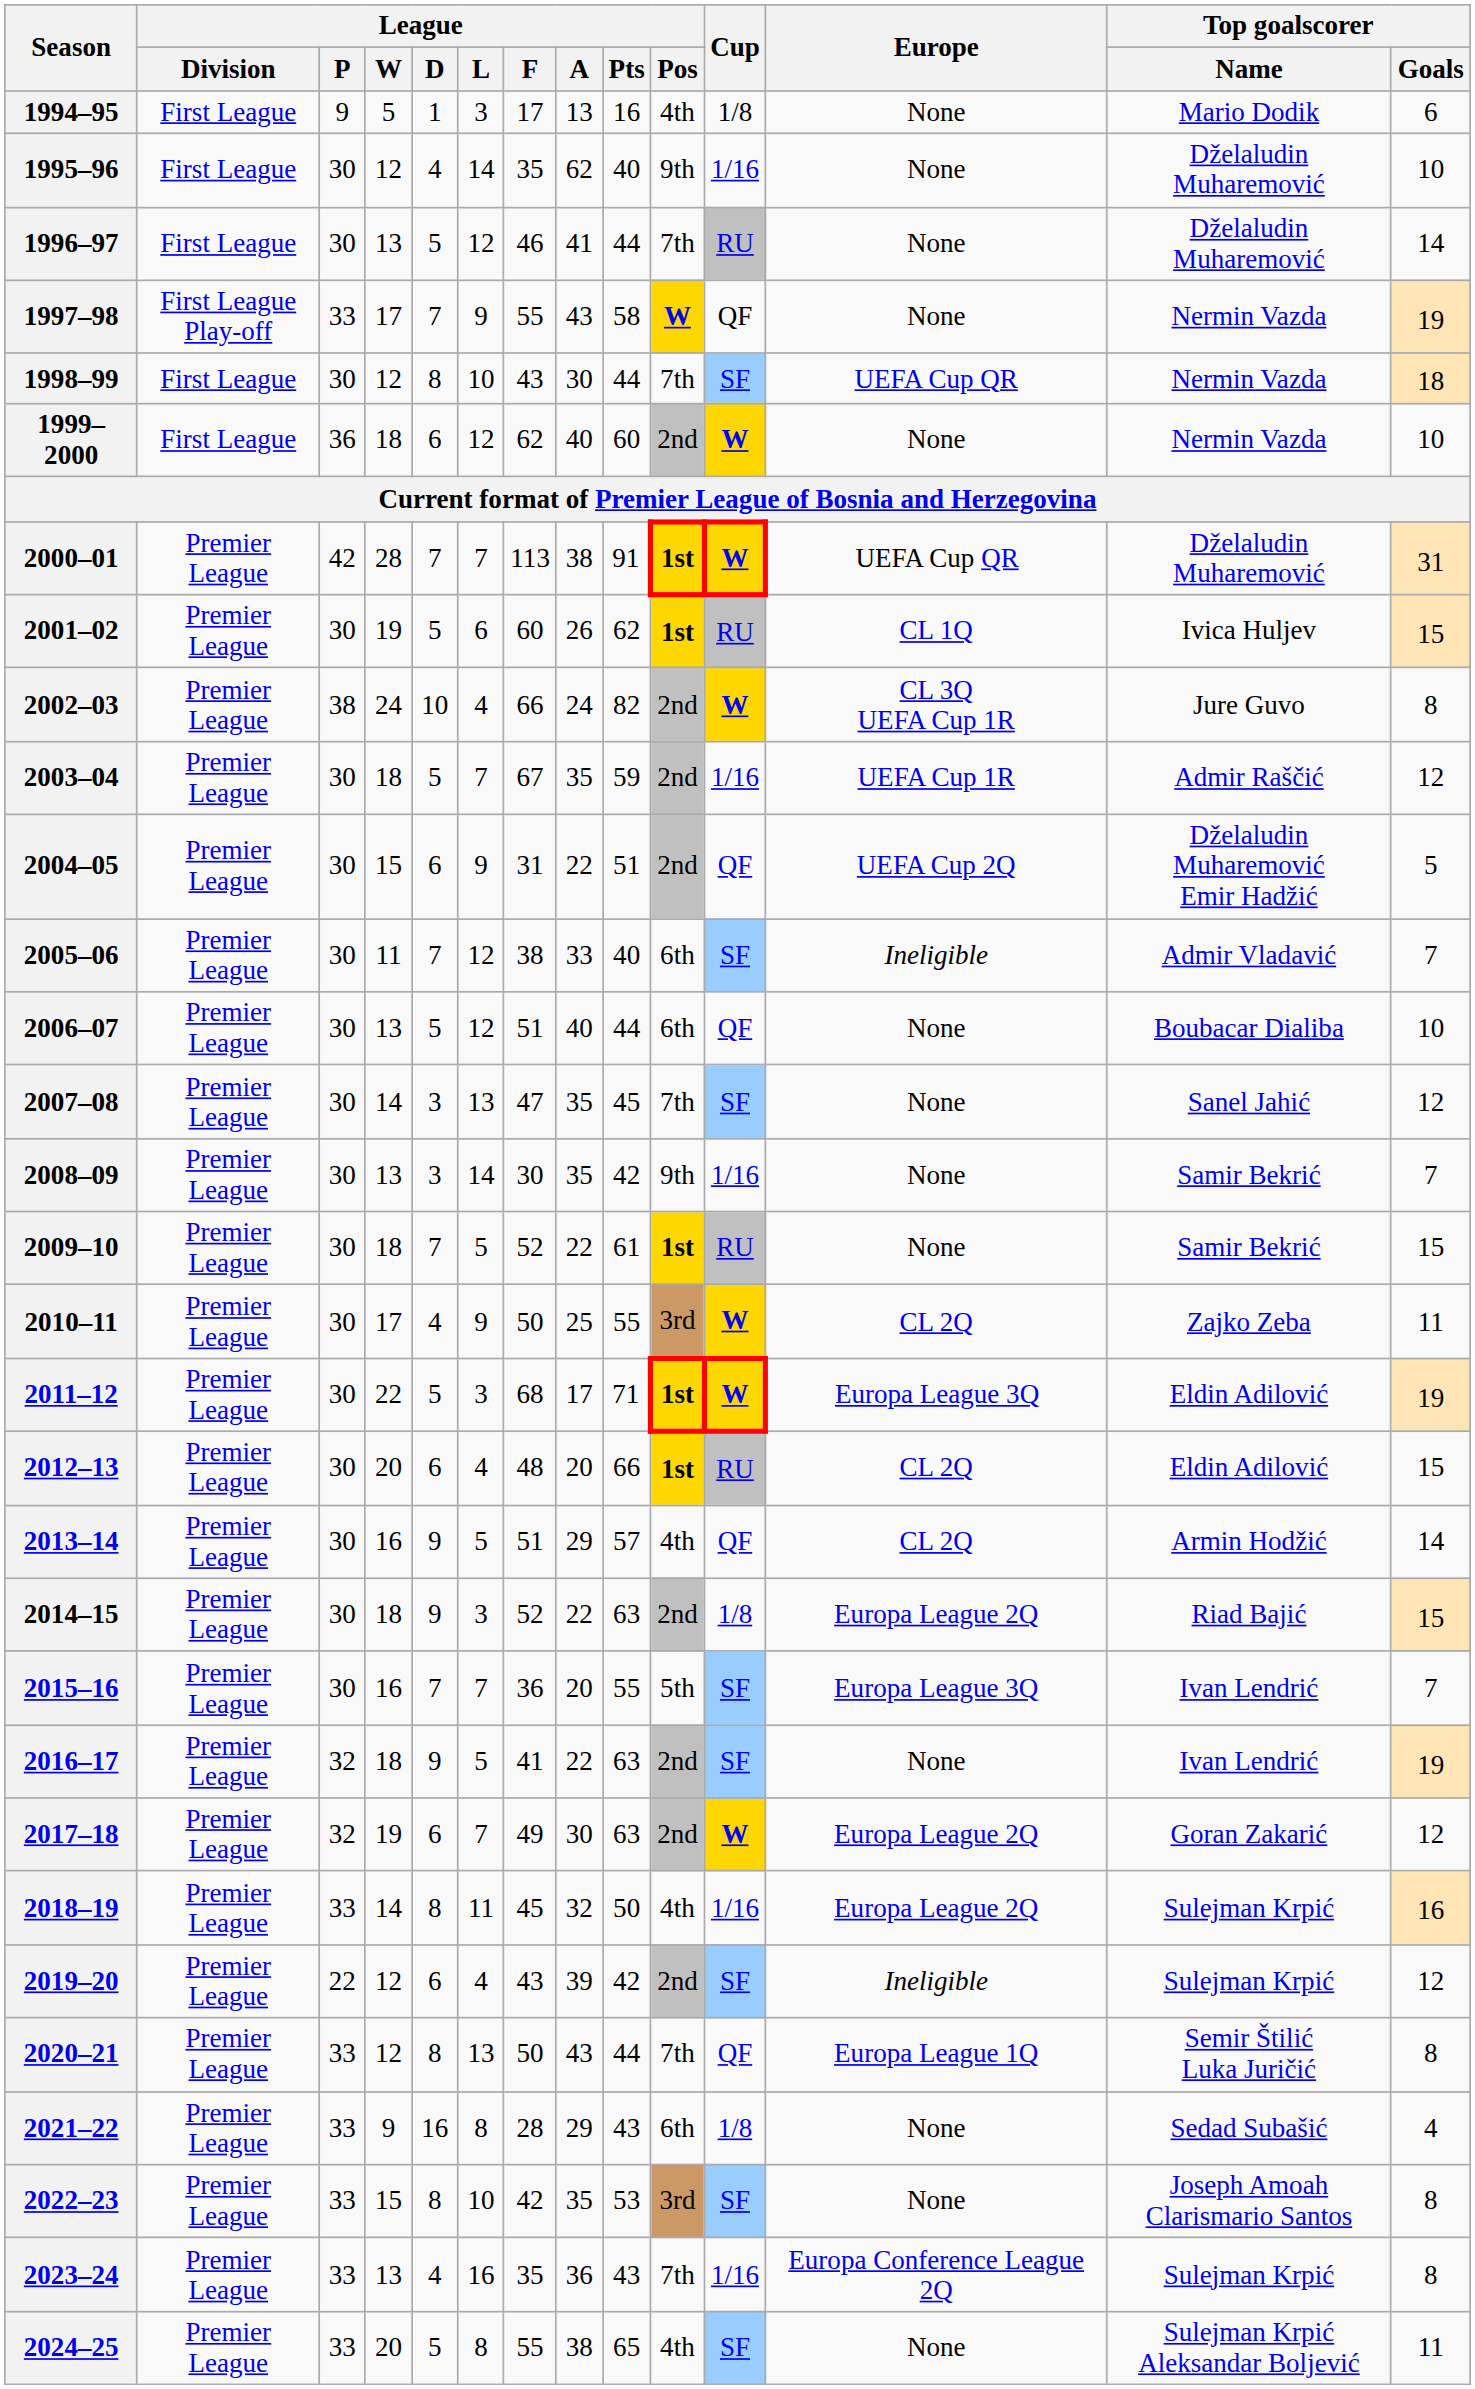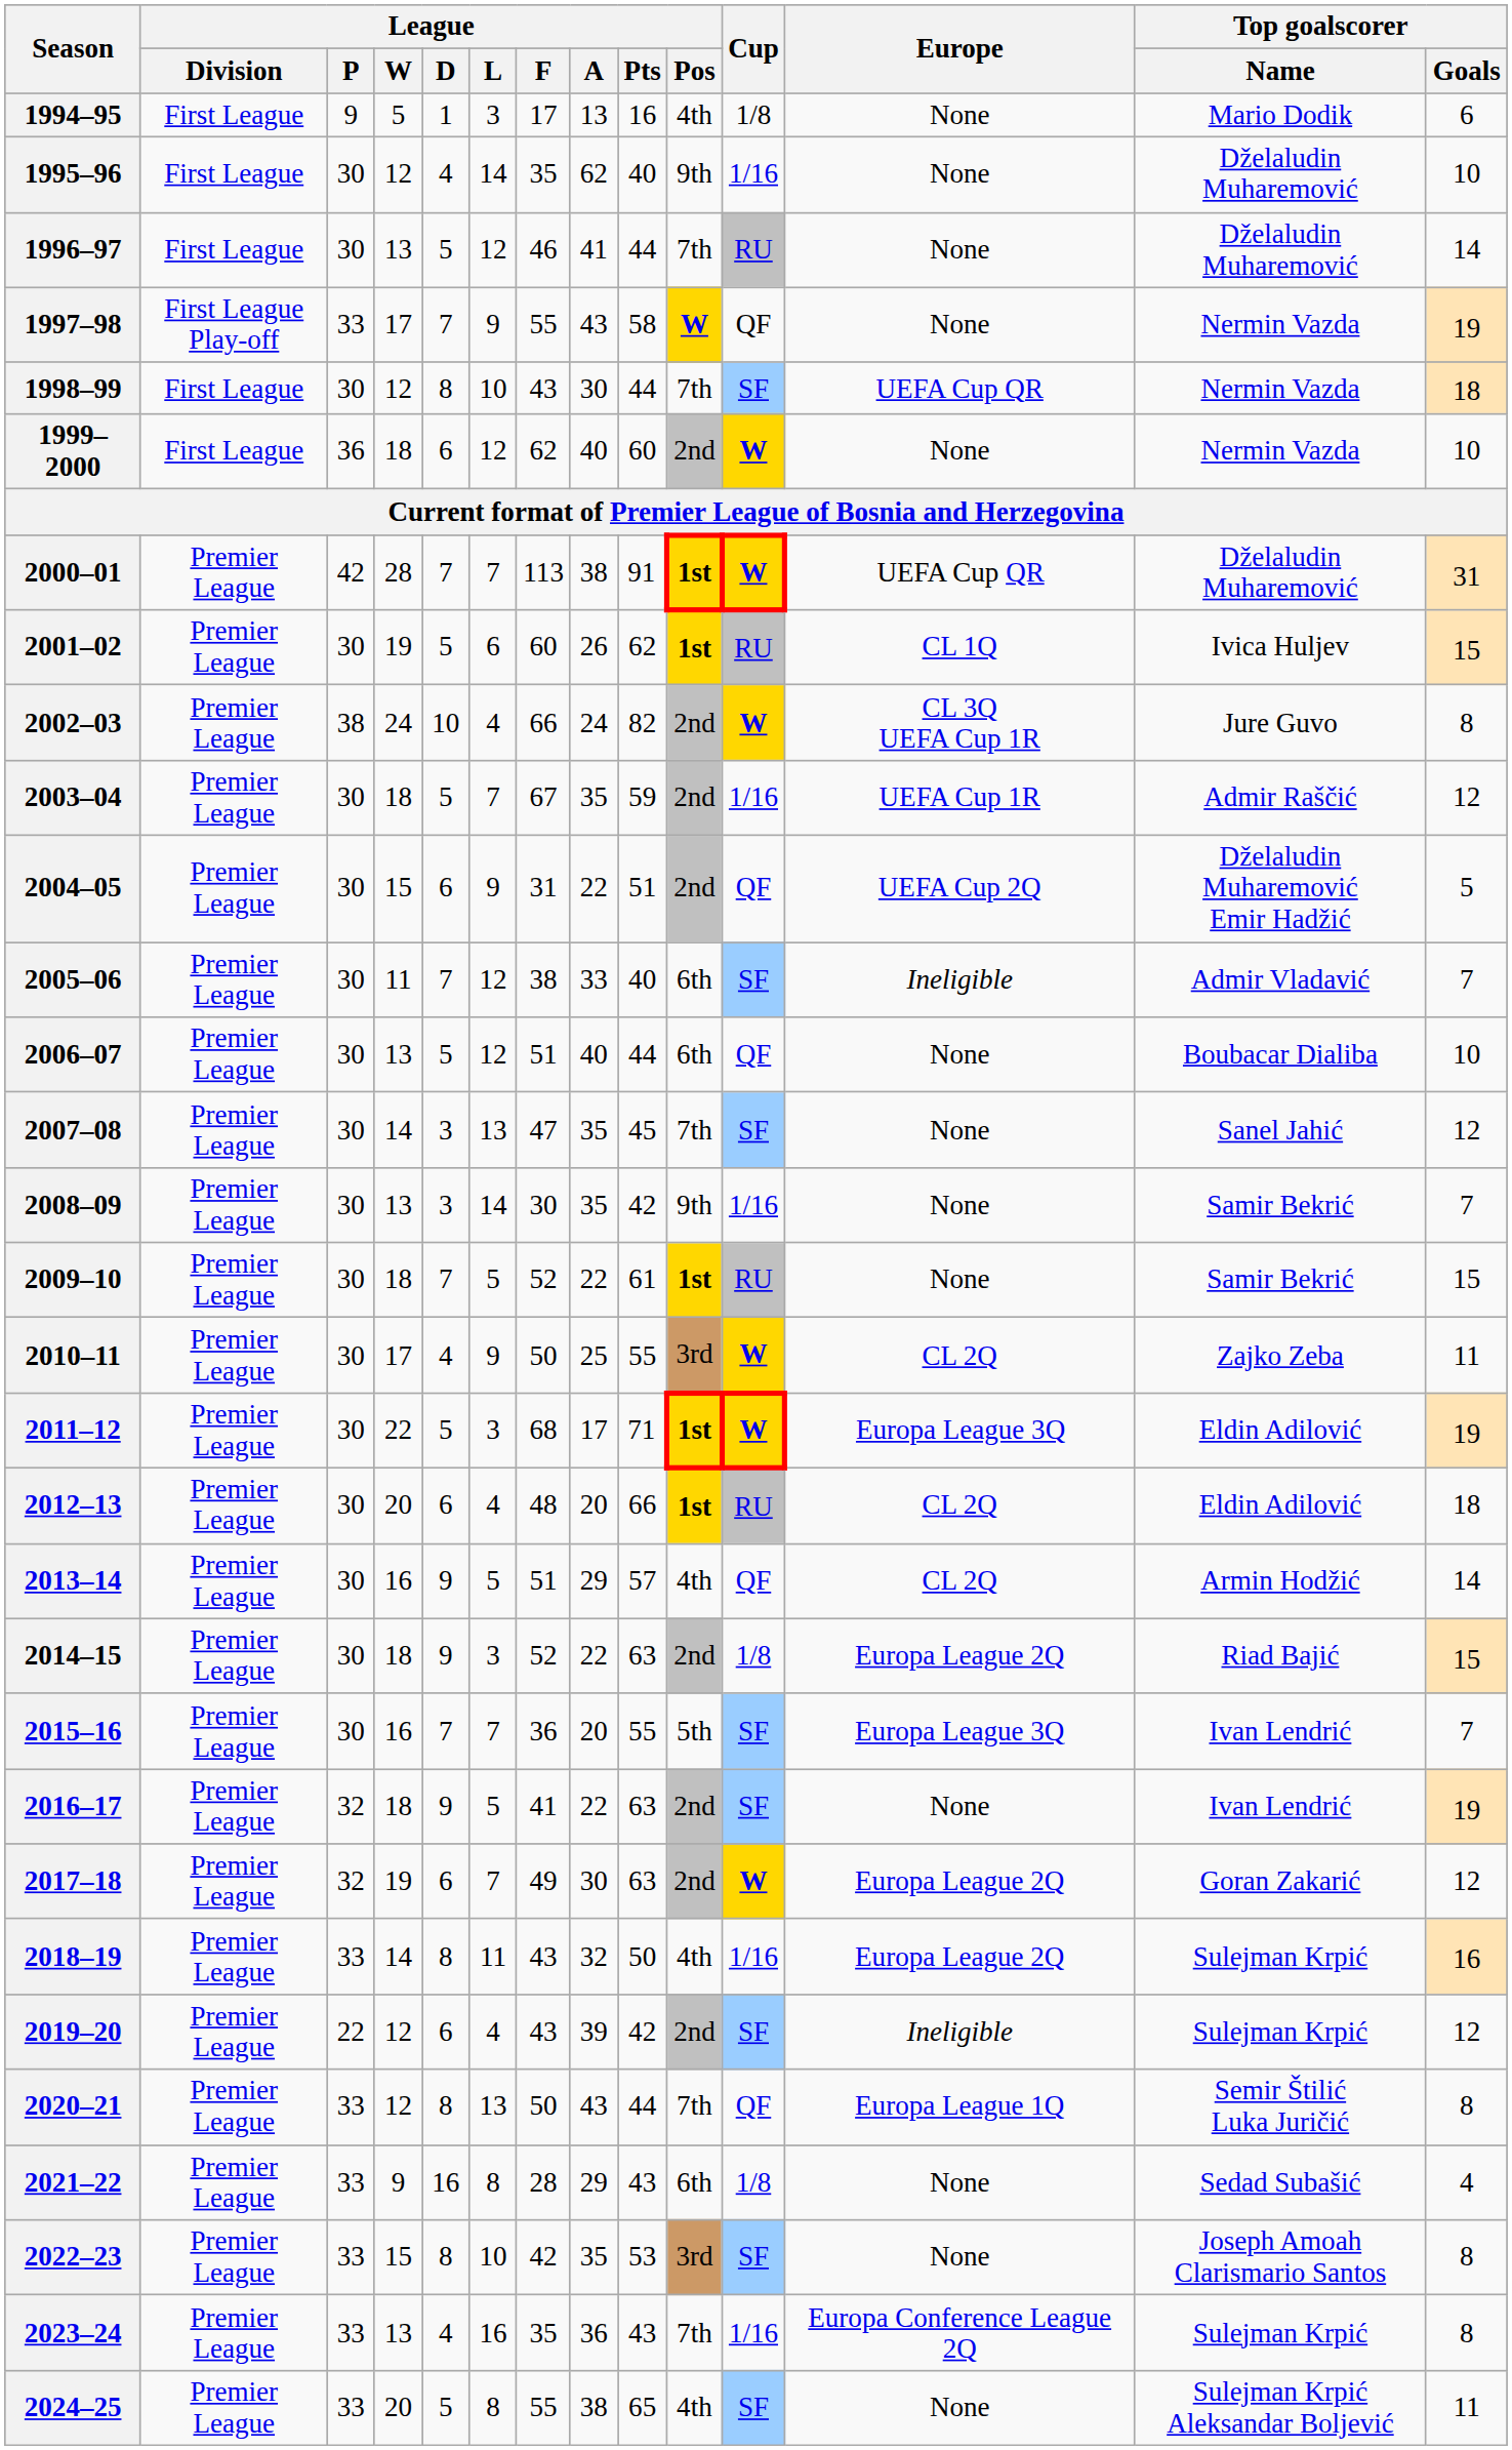2012–13 | Top goalscorer / Goals: 15 -> 18
2018–19 | League / F: 45 -> 43
